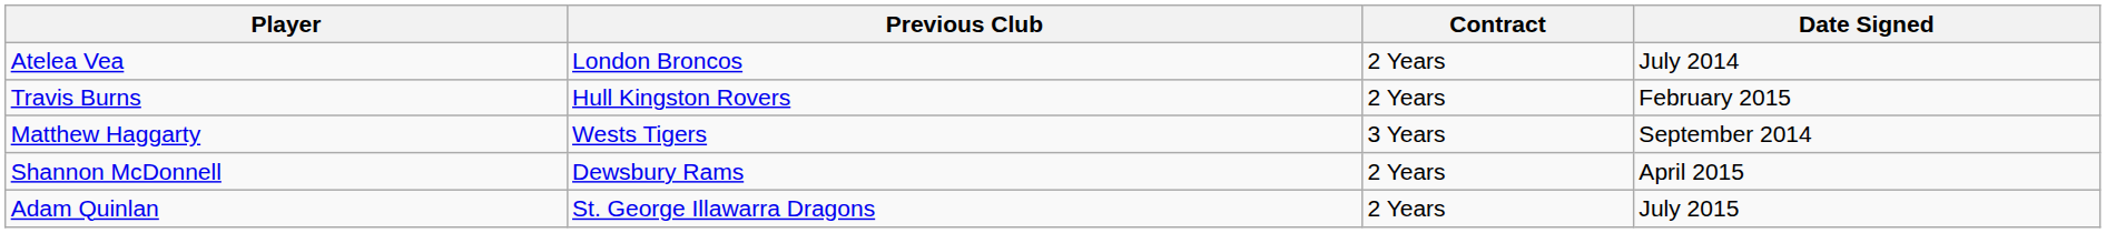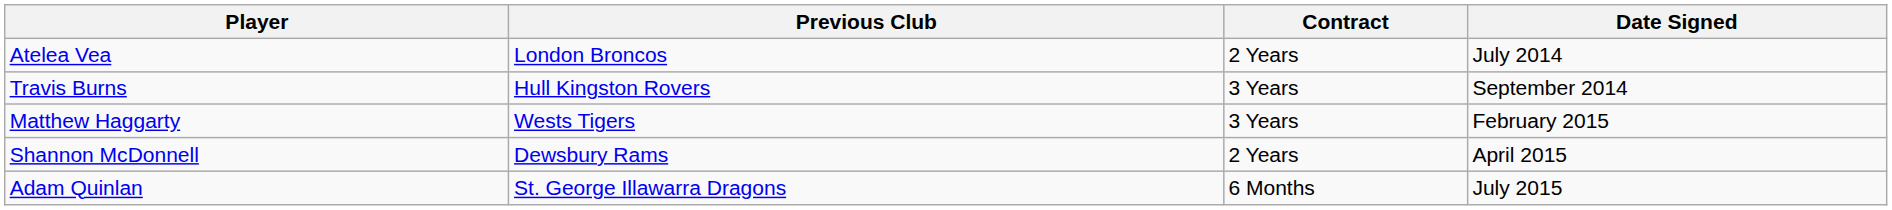Travis Burns | Contract: 2 Years -> 3 Years
Travis Burns | Date Signed: February 2015 -> September 2014
Matthew Haggarty | Date Signed: September 2014 -> February 2015
Adam Quinlan | Contract: 2 Years -> 6 Months
